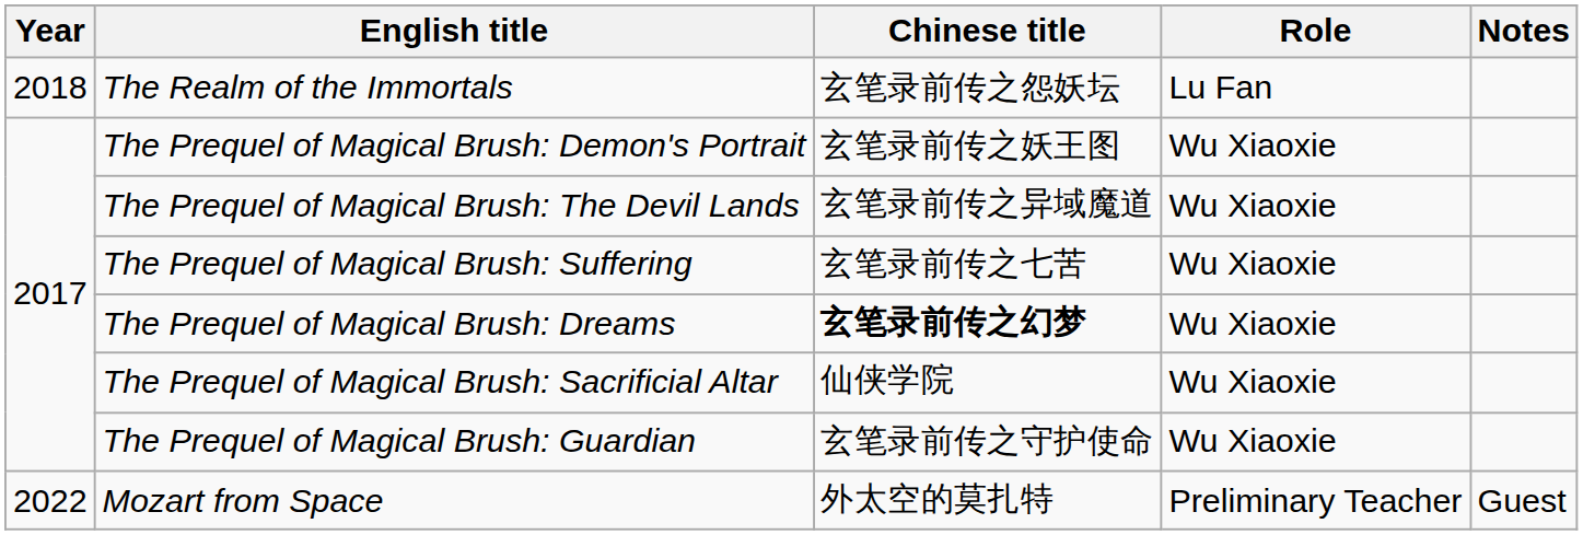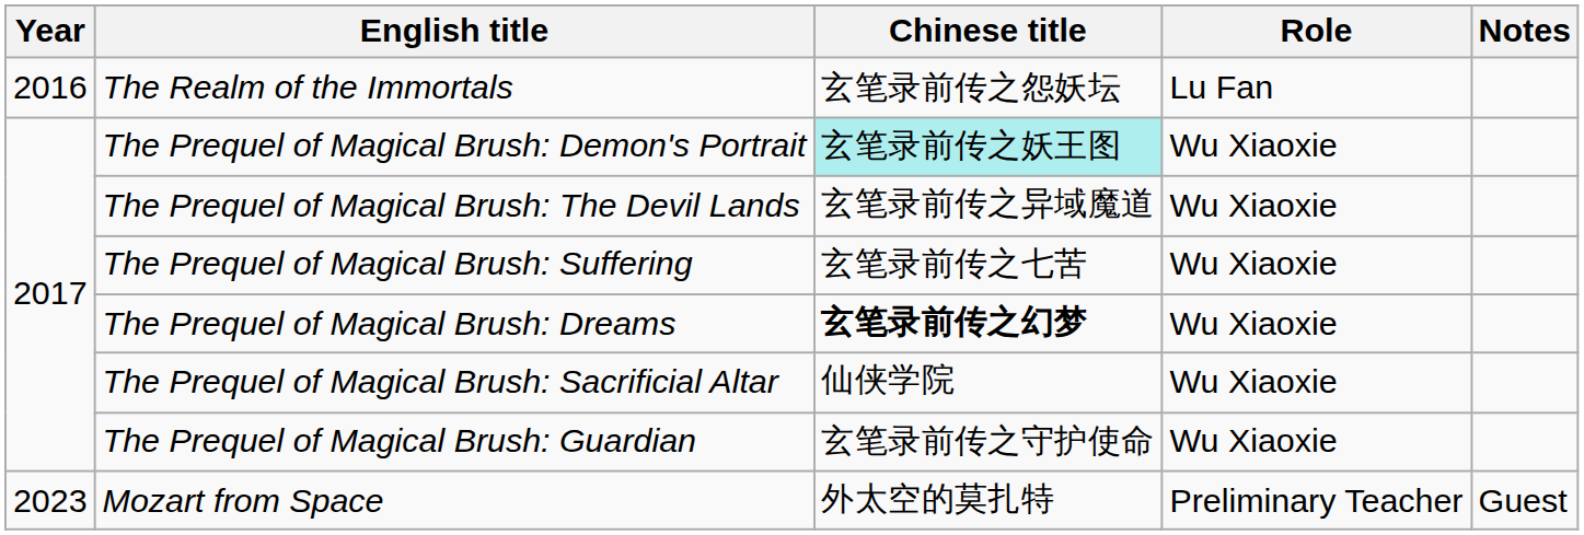The Realm of the Immortals | Year: 2018 -> 2016
The Prequel of Magical Brush: Demon's Portrait | Chinese title: no background -> paleturquoise background
Mozart from Space | Year: 2022 -> 2023
